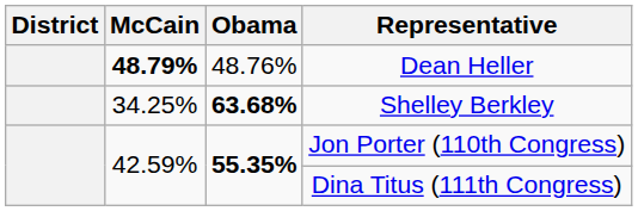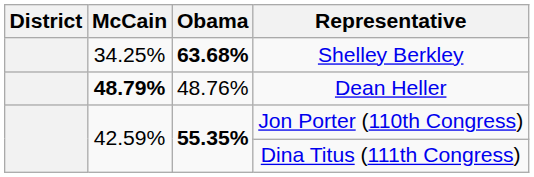rows swapped: Shelley Berkley <-> Dean Heller
